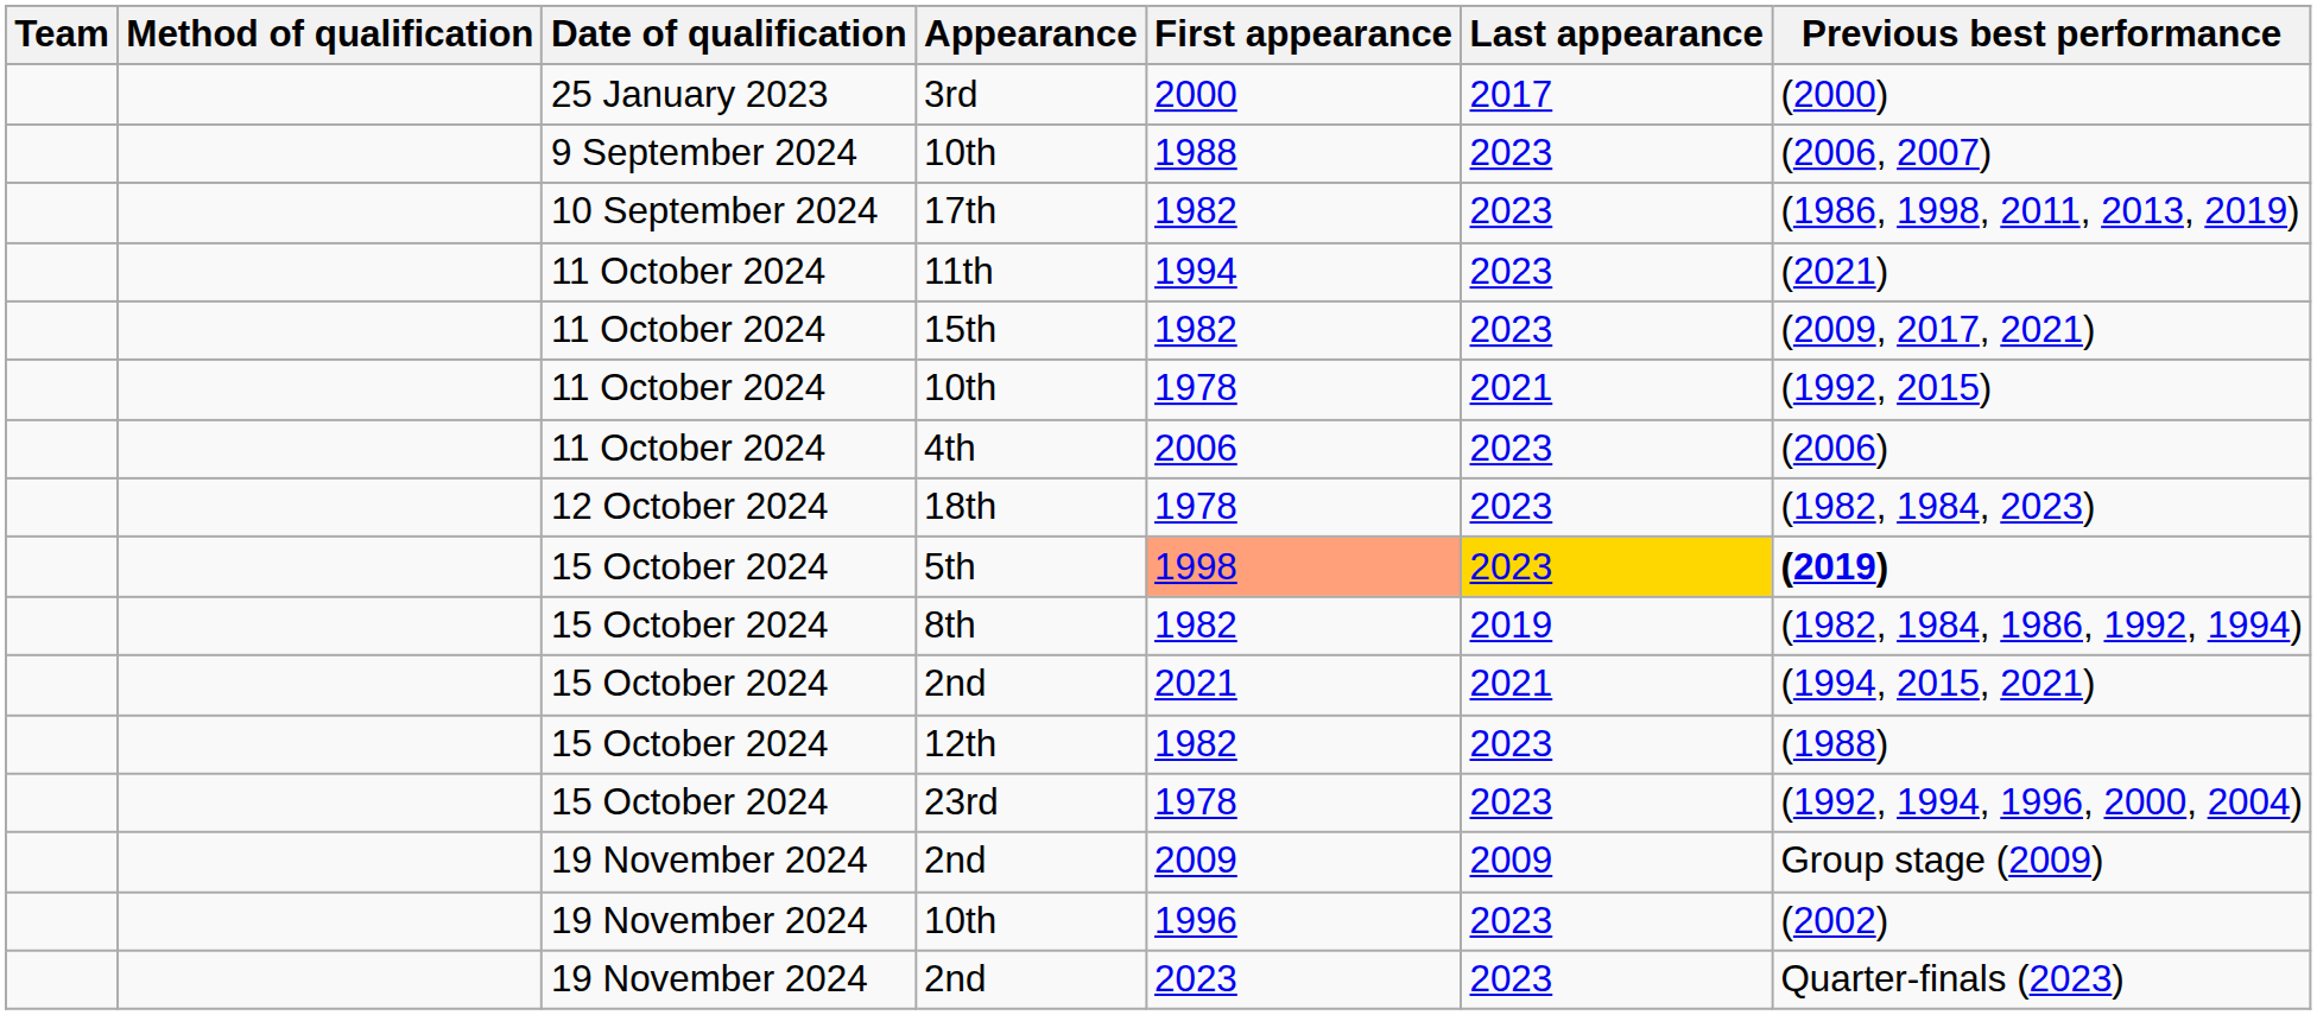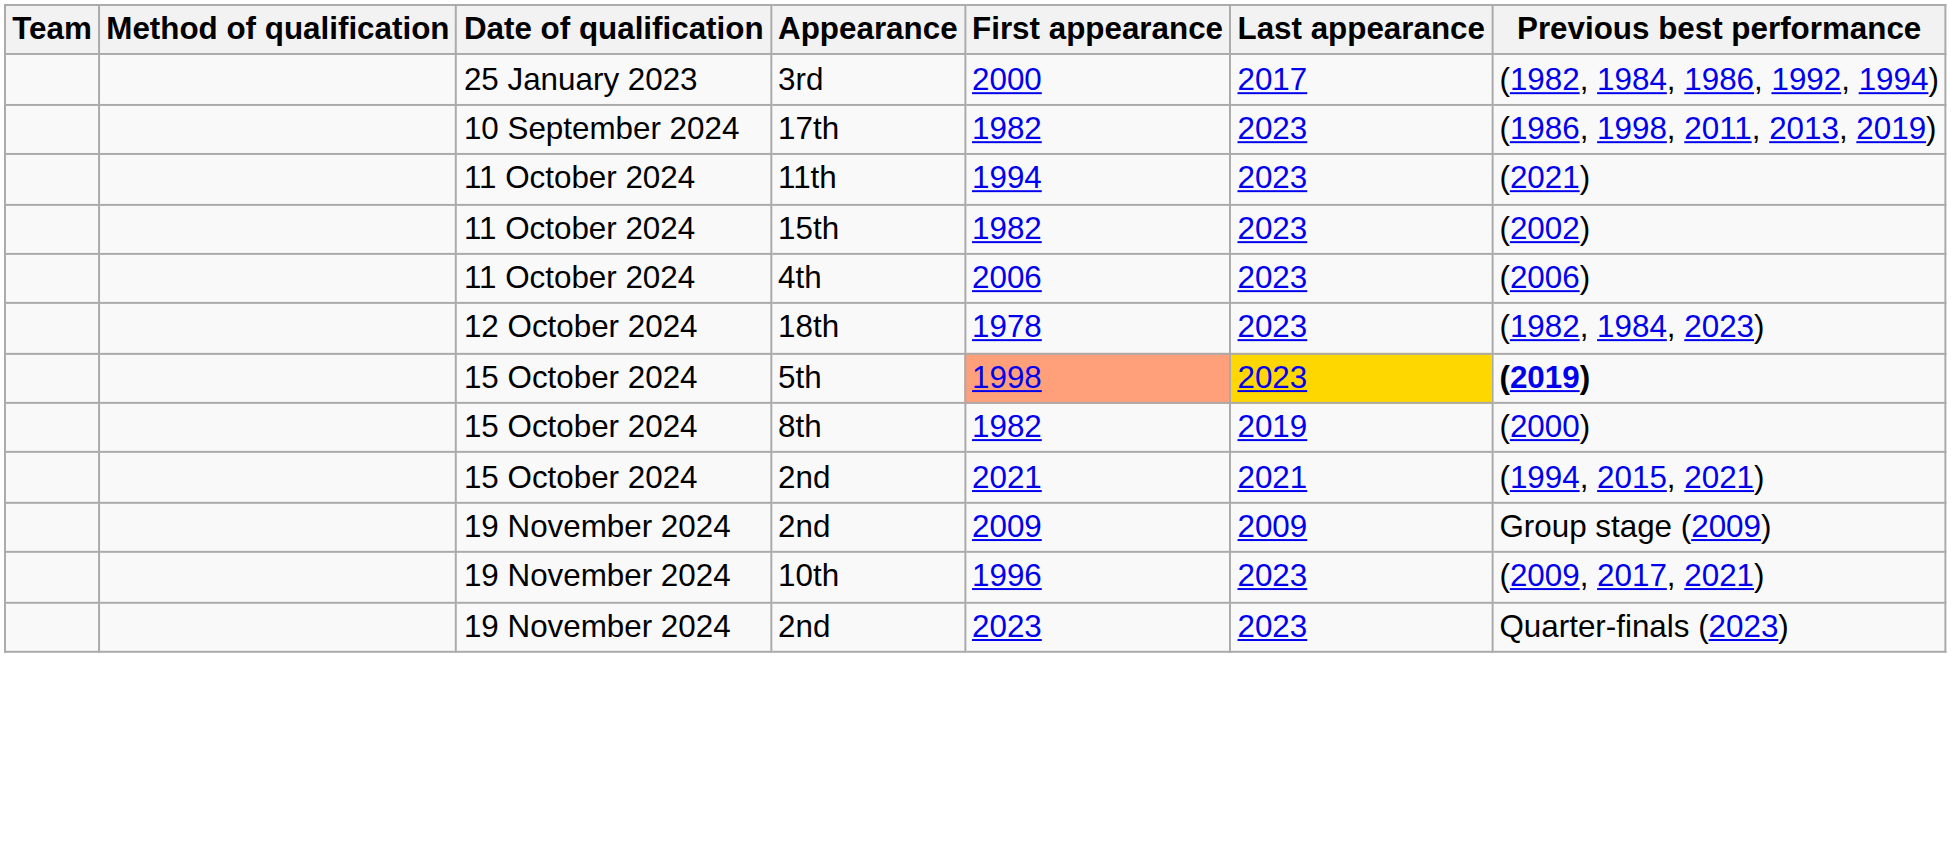3rd | Previous best performance: (2000) -> (1982, 1984, 1986, 1992, 1994)
- row: 9 September 2024 | 10th | 1988 | 2023 | (2006, 2007)
15th | Previous best performance: (2009, 2017, 2021) -> (2002)
- row: 11 October 2024 | 10th | 1978 | 2021 | (1992, 2015)
8th | Previous best performance: (1982, 1984, 1986, 1992, 1994) -> (2000)
- row: 15 October 2024 | 12th | 1982 | 2023 | (1988)
- row: 15 October 2024 | 23rd | 1978 | 2023 | (1992, 1994, 1996, 2000, 2004)
19 November 2024 / 10th | Previous best performance: (2002) -> (2009, 2017, 2021)
